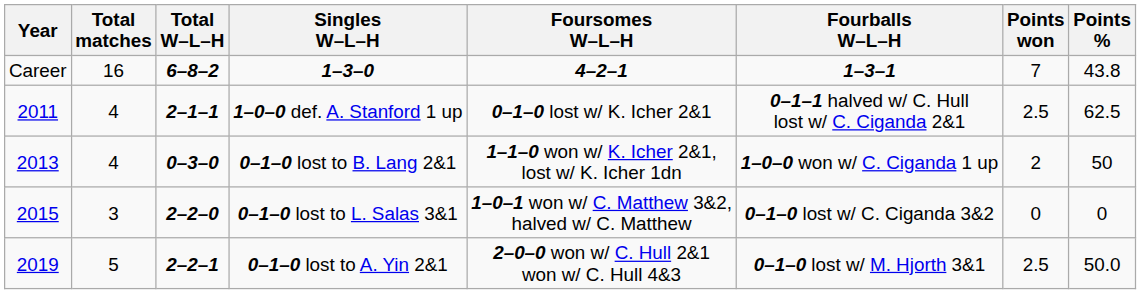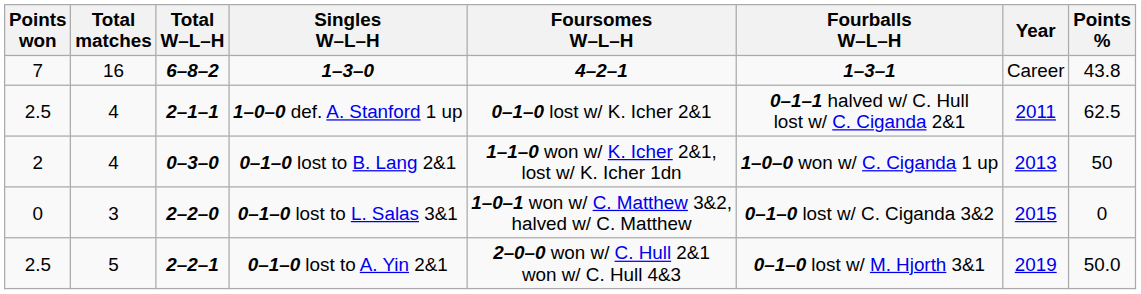columns swapped: Year <-> Points won
